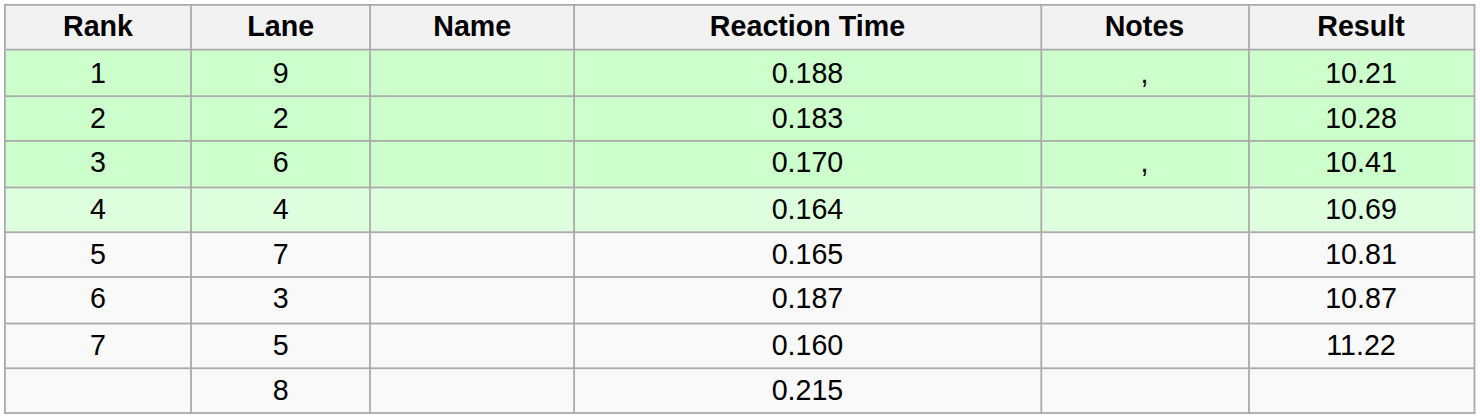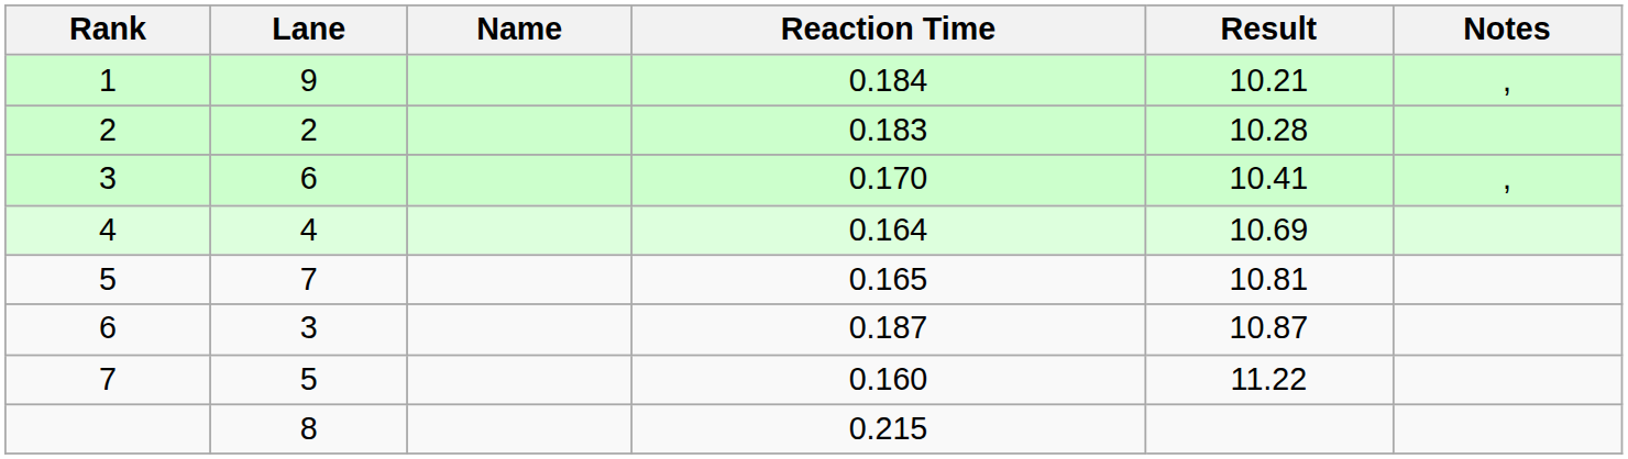columns swapped: Result <-> Notes
1 | Reaction Time: 0.188 -> 0.184
